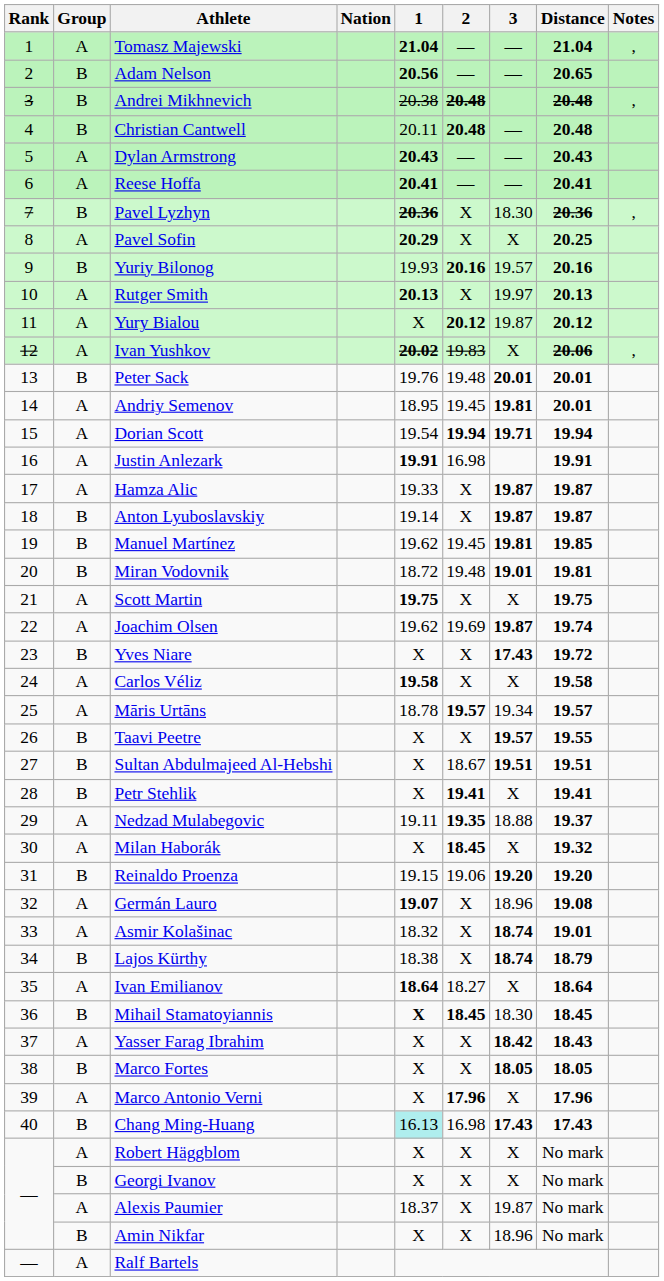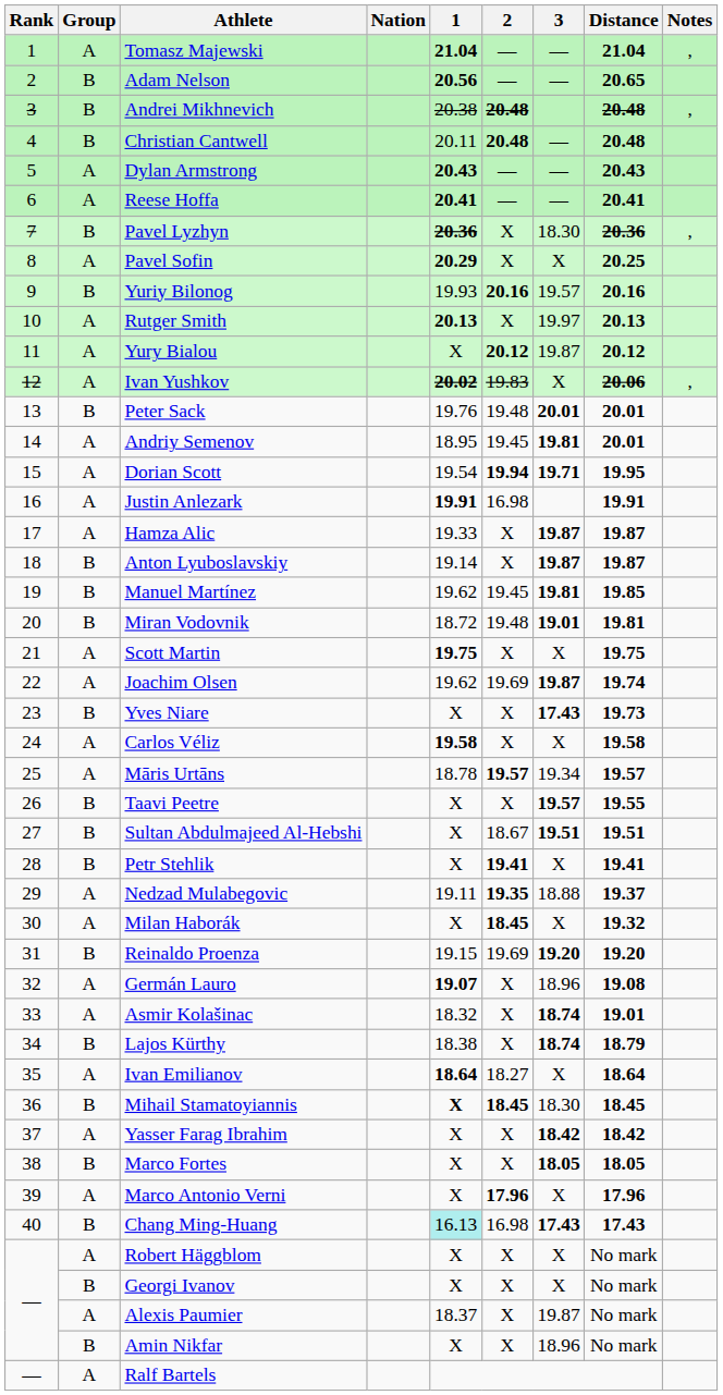Dorian Scott | Distance: 19.94 -> 19.95
Yves Niare | Distance: 19.72 -> 19.73
Reinaldo Proenza | 2: 19.06 -> 19.69
Yasser Farag Ibrahim | Distance: 18.43 -> 18.42
